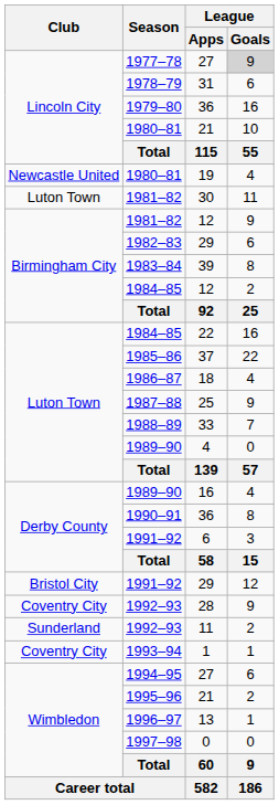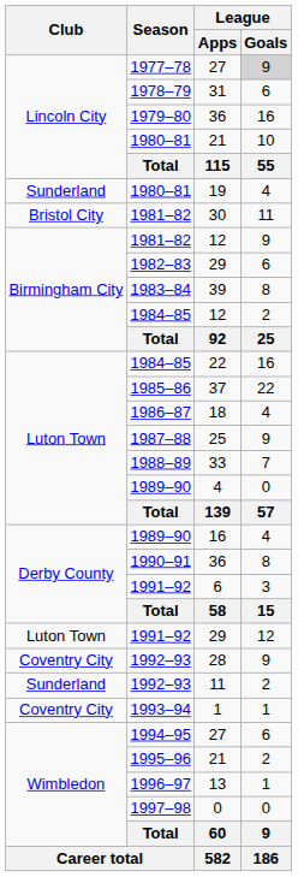19 | Club: Newcastle United -> Sunderland
30 | Club: Luton Town -> Bristol City
1991–92 / 29 | Club: Bristol City -> Luton Town
